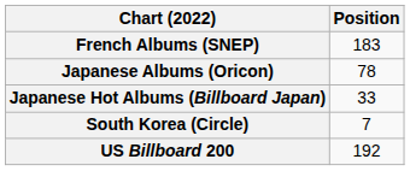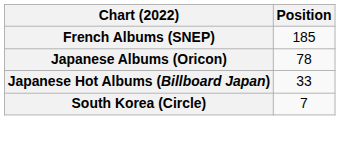French Albums (SNEP) | Position: 183 -> 185
- row: US Billboard 200 | 192
